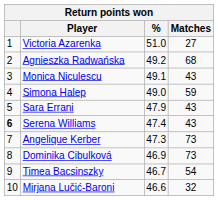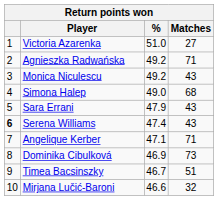Agnieszka Radwańska | Matches: 68 -> 71
Monica Niculescu | %: 49.1 -> 49.2
Simona Halep | Matches: 59 -> 68
Angelique Kerber | %: 47.3 -> 47.1
Angelique Kerber | Matches: 73 -> 71
Timea Bacsinszky | Matches: 54 -> 51
